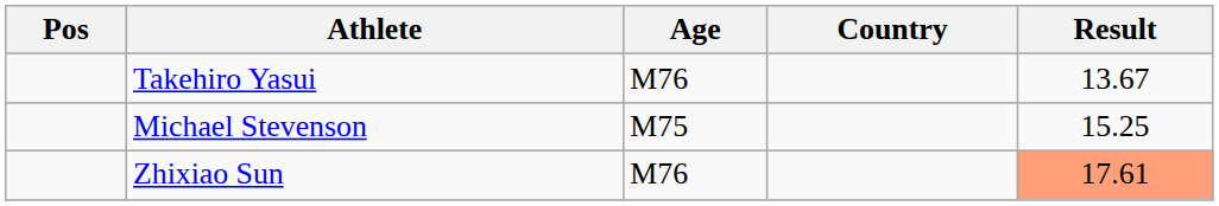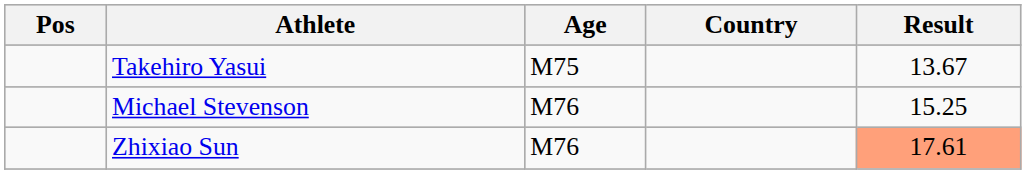Takehiro Yasui | Age: M76 -> M75
Michael Stevenson | Age: M75 -> M76
